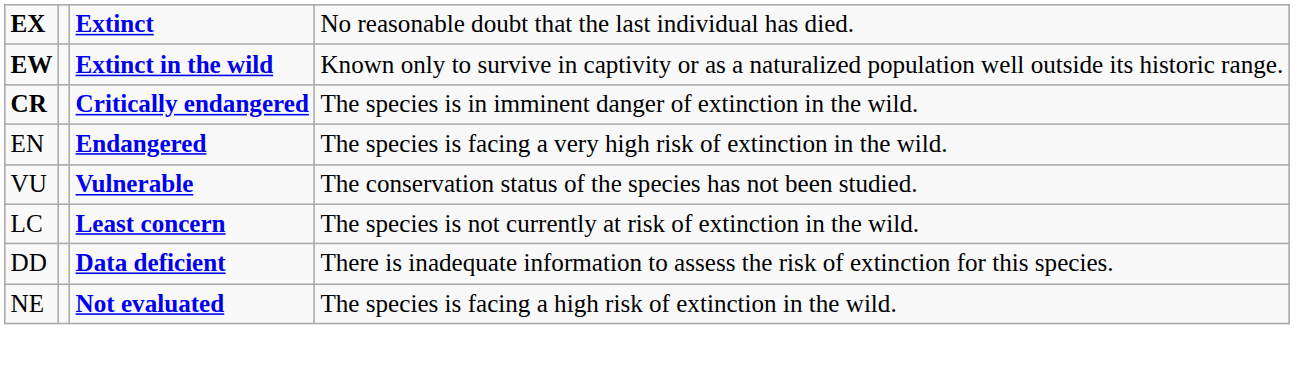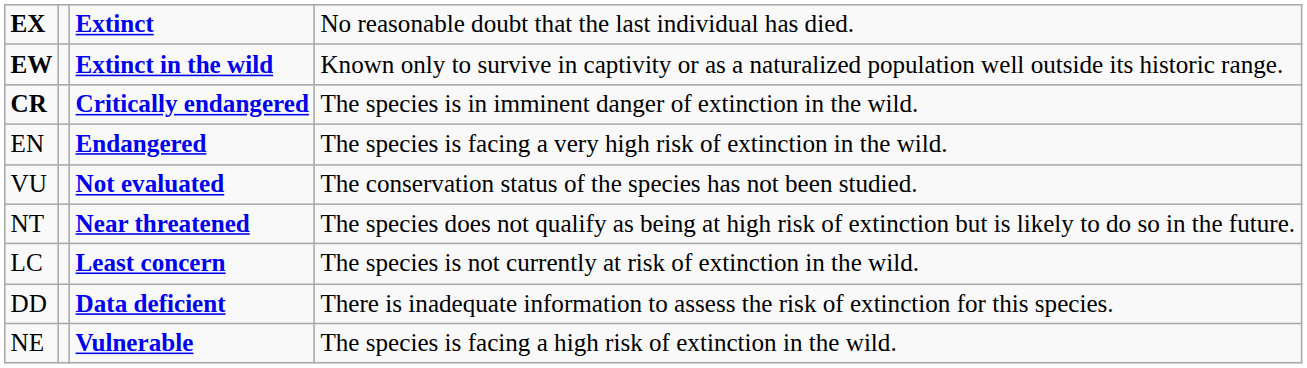VU | column 3: Vulnerable -> Not evaluated
+ row: NT | Near threatened | The species does not qualify as being at high risk of extinction but is likely to do so in the future.
NE | column 3: Not evaluated -> Vulnerable
